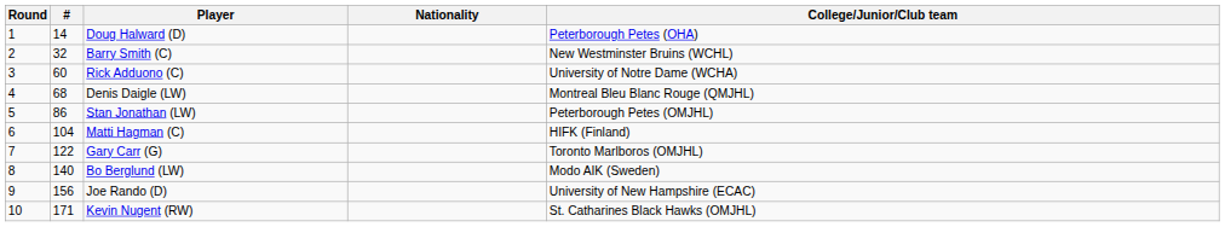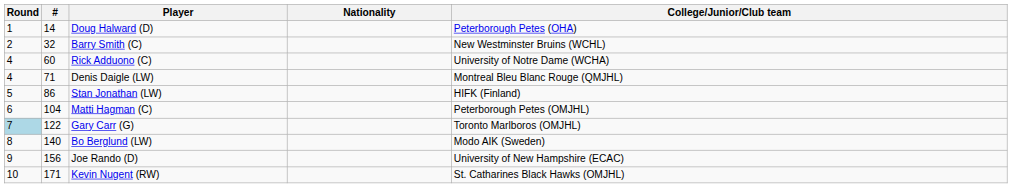Rick Adduono (C) | Round: 3 -> 4
Denis Daigle (LW) | #: 68 -> 71
Stan Jonathan (LW) | College/Junior/Club team: Peterborough Petes (OMJHL) -> HIFK (Finland)
Matti Hagman (C) | College/Junior/Club team: HIFK (Finland) -> Peterborough Petes (OMJHL)
Gary Carr (G) | Round: no background -> lightblue background
